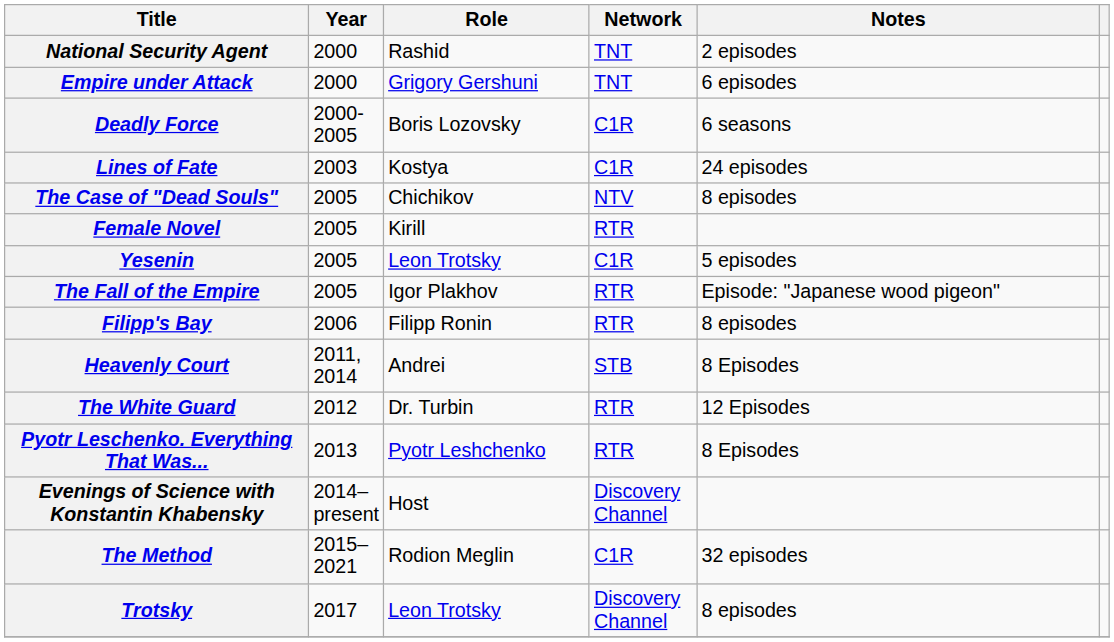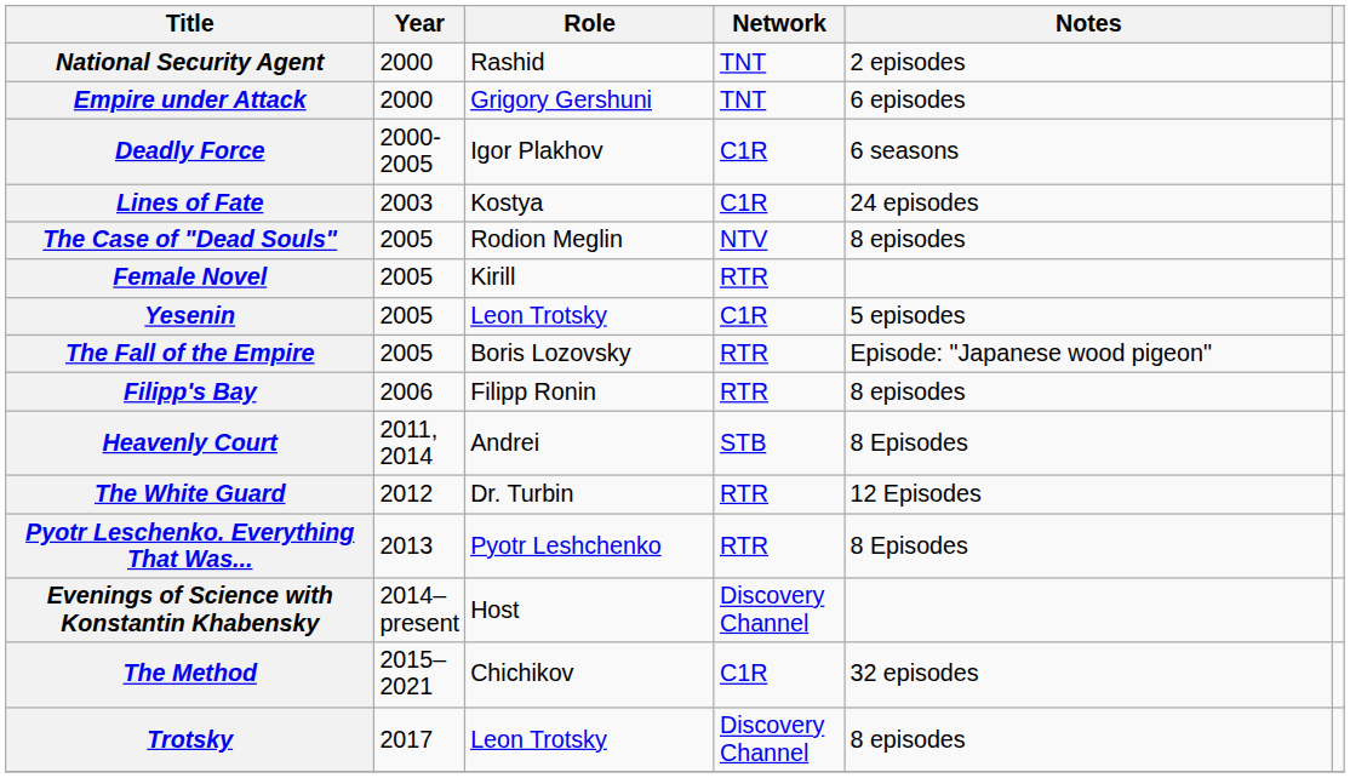Deadly Force | Role: Boris Lozovsky -> Igor Plakhov
The Case of "Dead Souls" | Role: Chichikov -> Rodion Meglin
The Fall of the Empire | Role: Igor Plakhov -> Boris Lozovsky
The Method | Role: Rodion Meglin -> Chichikov
